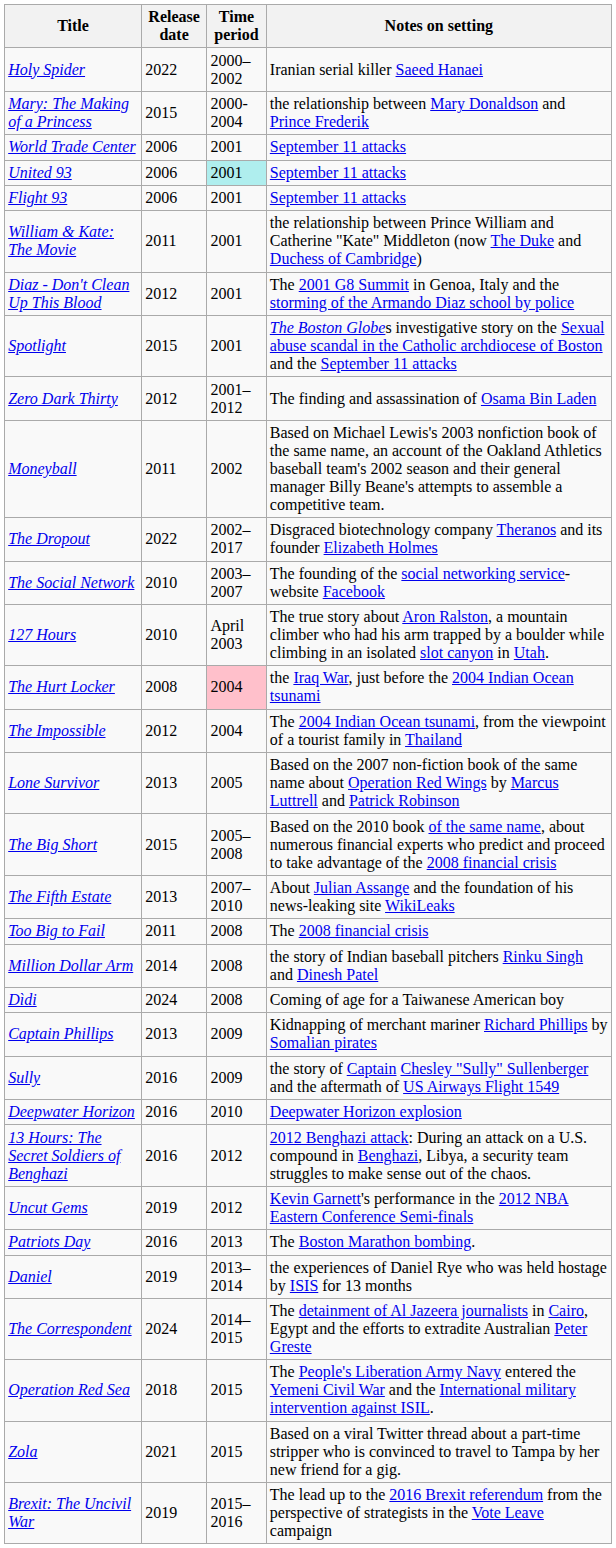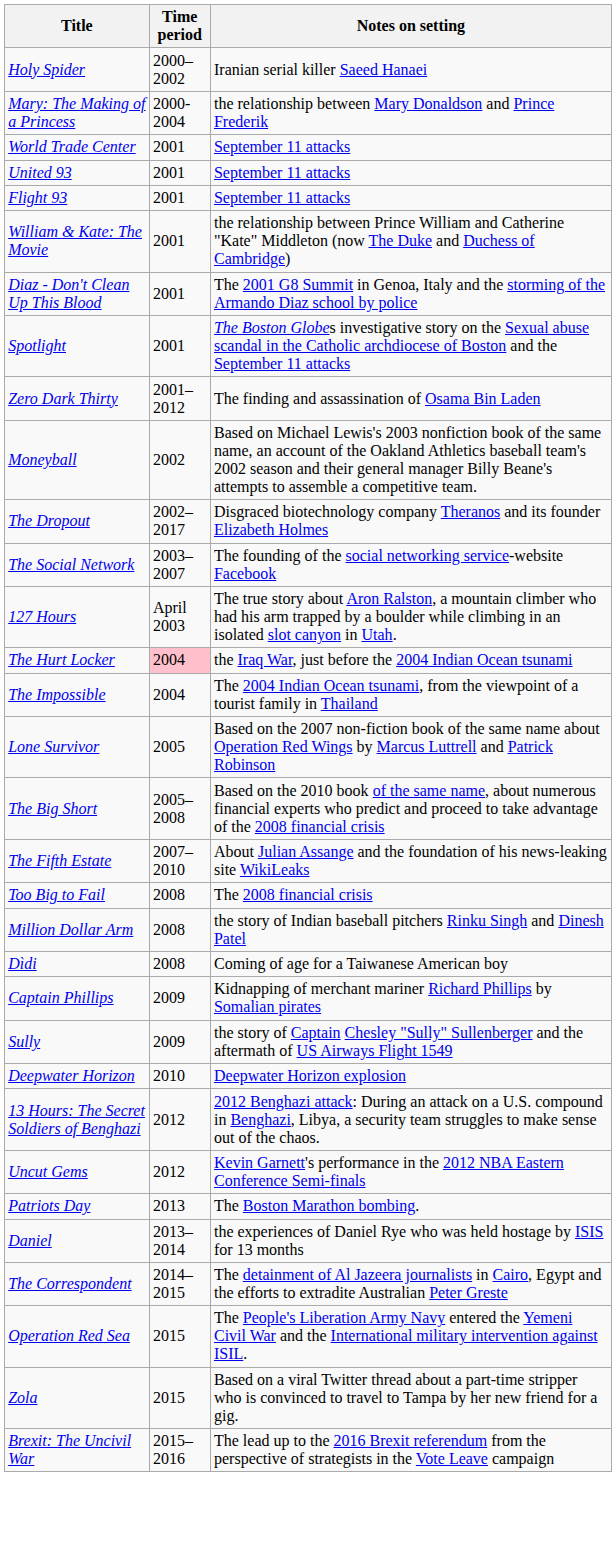- column: Release date | 2022 | 2015 | 2006 | 2006 | 2006 | 2011 | 2012 | 2015 | 2012 | 2011 | 2022 | 2010 | 2010 | 2008 | 2012 | 2013 | 2015 | 2013 | 2011 | 2014 | 2024 | 2013 | 2016 | 2016 | 2016 | 2019 | 2016 | 2019 | 2024 | 2018 | 2021 | 2019
United 93 | Time period: paleturquoise background -> no background
